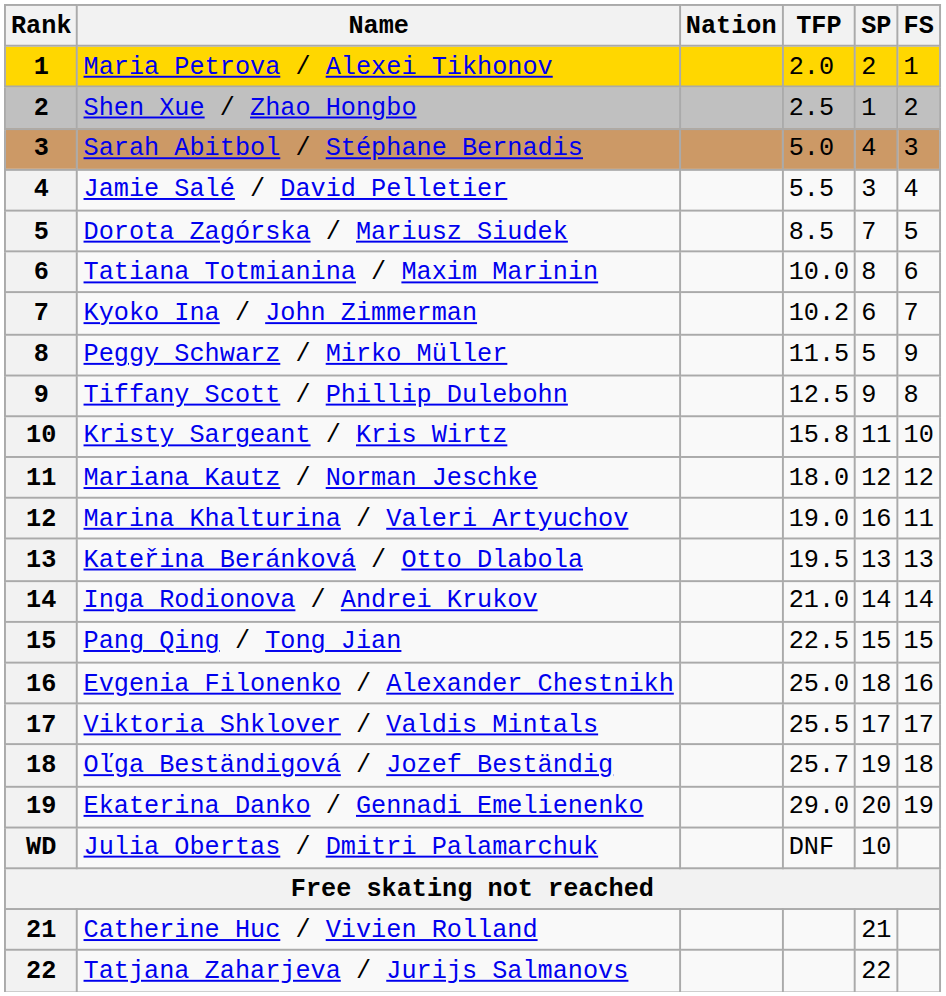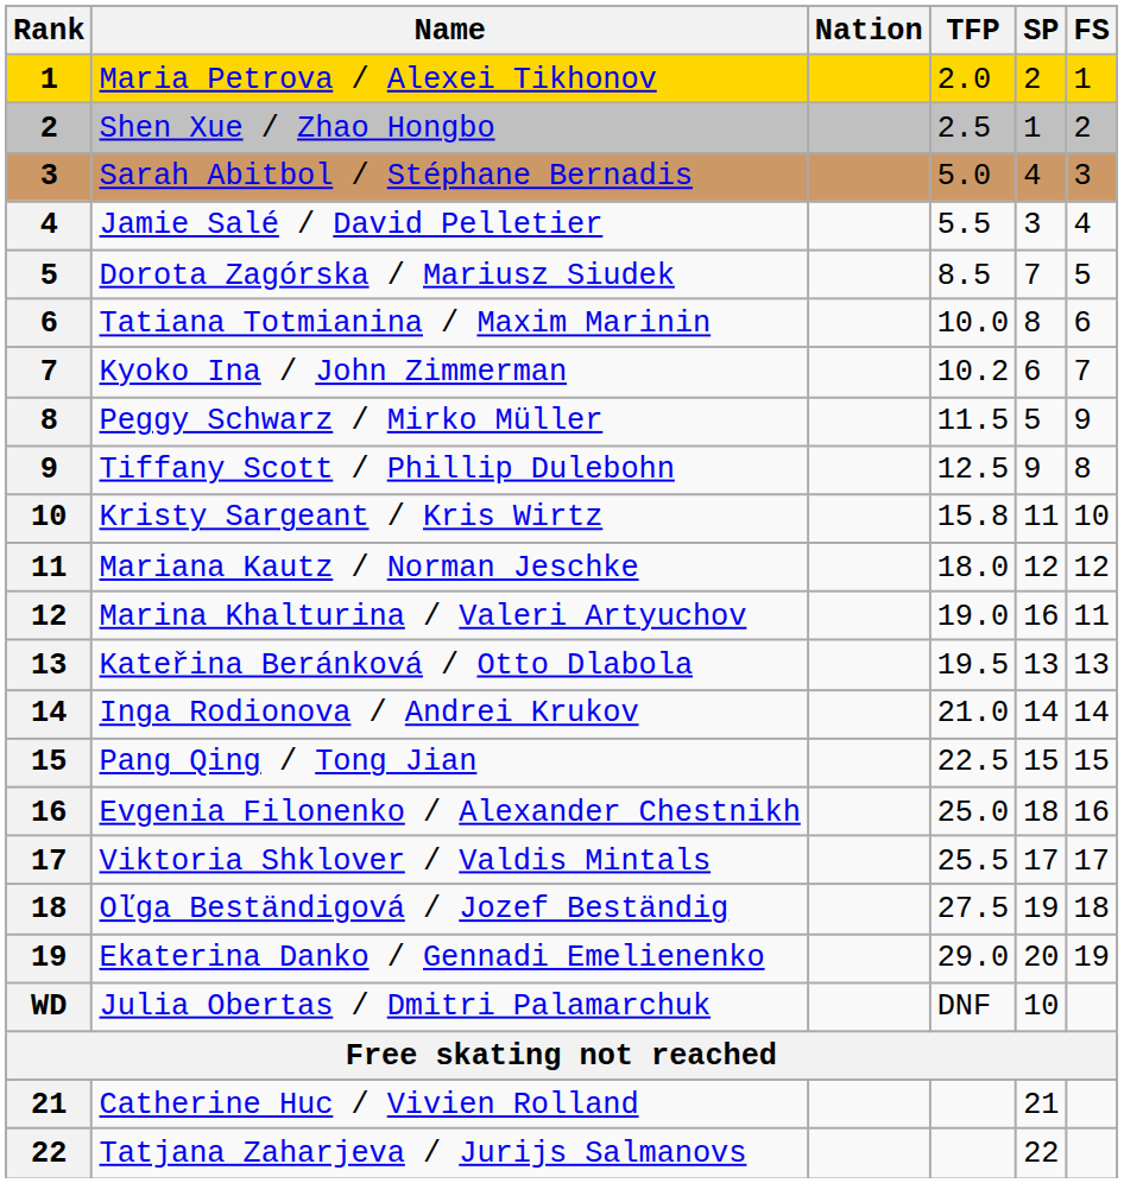Oľga Beständigová / Jozef Beständig | TFP: 25.7 -> 27.5
